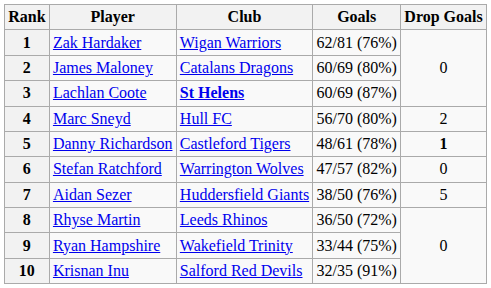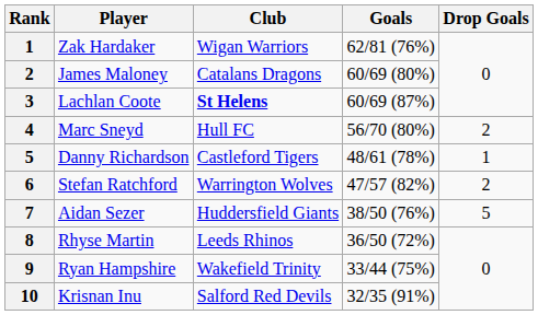Danny Richardson | Drop Goals: bold -> normal
Stefan Ratchford | Drop Goals: 0 -> 2
